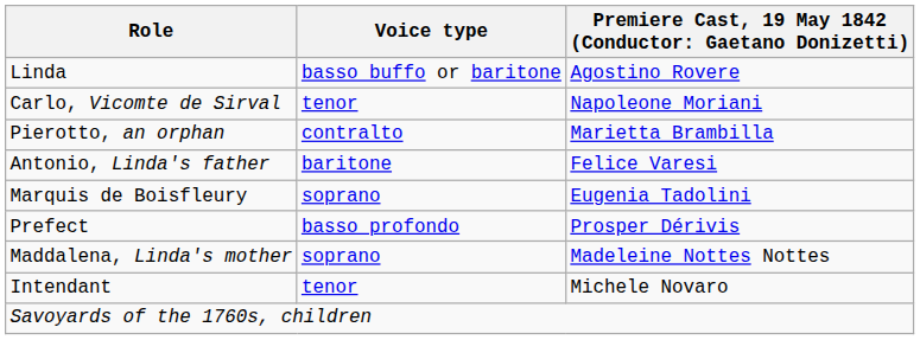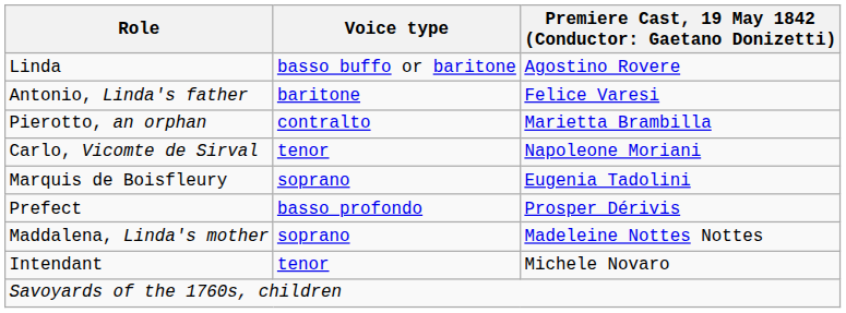rows swapped: Carlo, Vicomte de Sirval <-> Antonio, Linda's father
